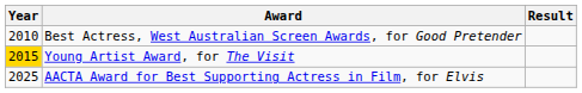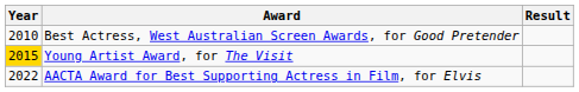AACTA Award for Best Supporting Actress in Film, for Elvis | Year: 2025 -> 2022
